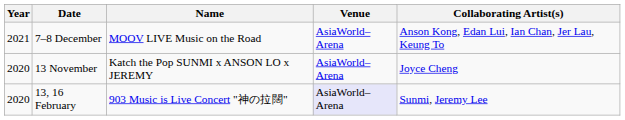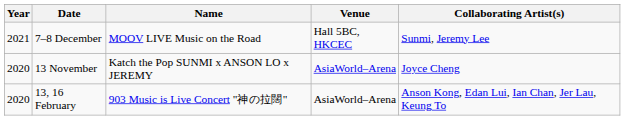7–8 December | Venue: AsiaWorld–Arena -> Hall 5BC, HKCEC
7–8 December | Collaborating Artist(s): Anson Kong, Edan Lui, Ian Chan, Jer Lau, Keung To -> Sunmi, Jeremy Lee
13, 16 February | Venue: lavender background -> no background
13, 16 February | Collaborating Artist(s): Sunmi, Jeremy Lee -> Anson Kong, Edan Lui, Ian Chan, Jer Lau, Keung To
